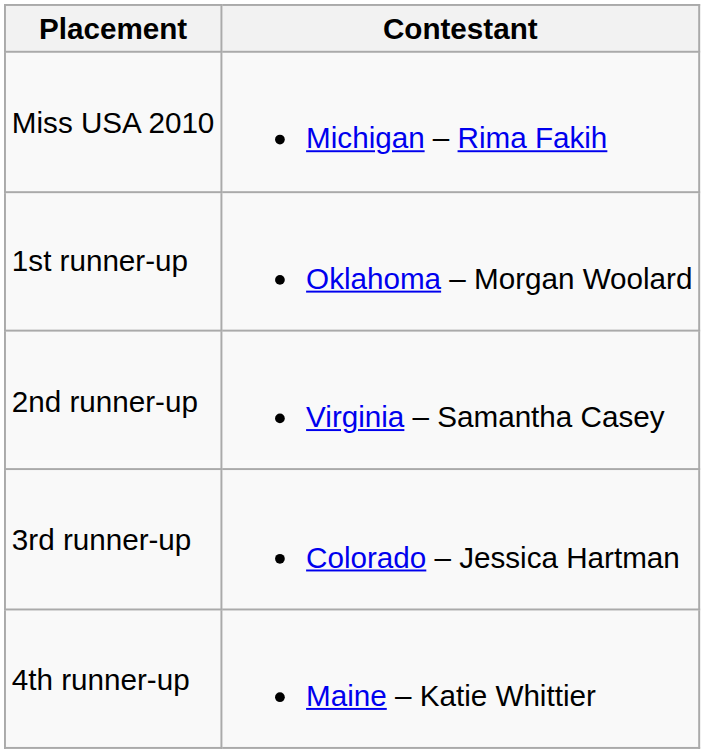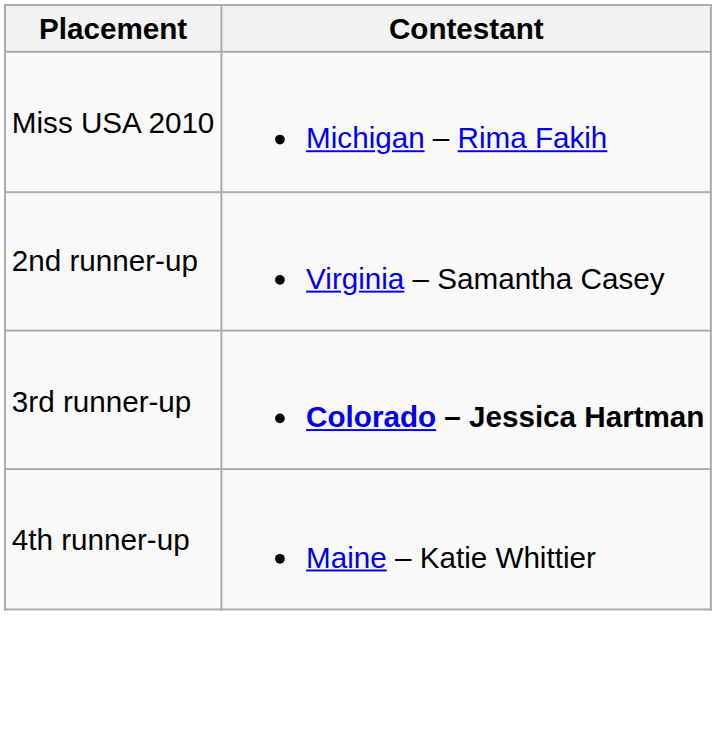- row: 1st runner-up | Oklahoma – Morgan Woolard
3rd runner-up | Contestant: normal -> bold
